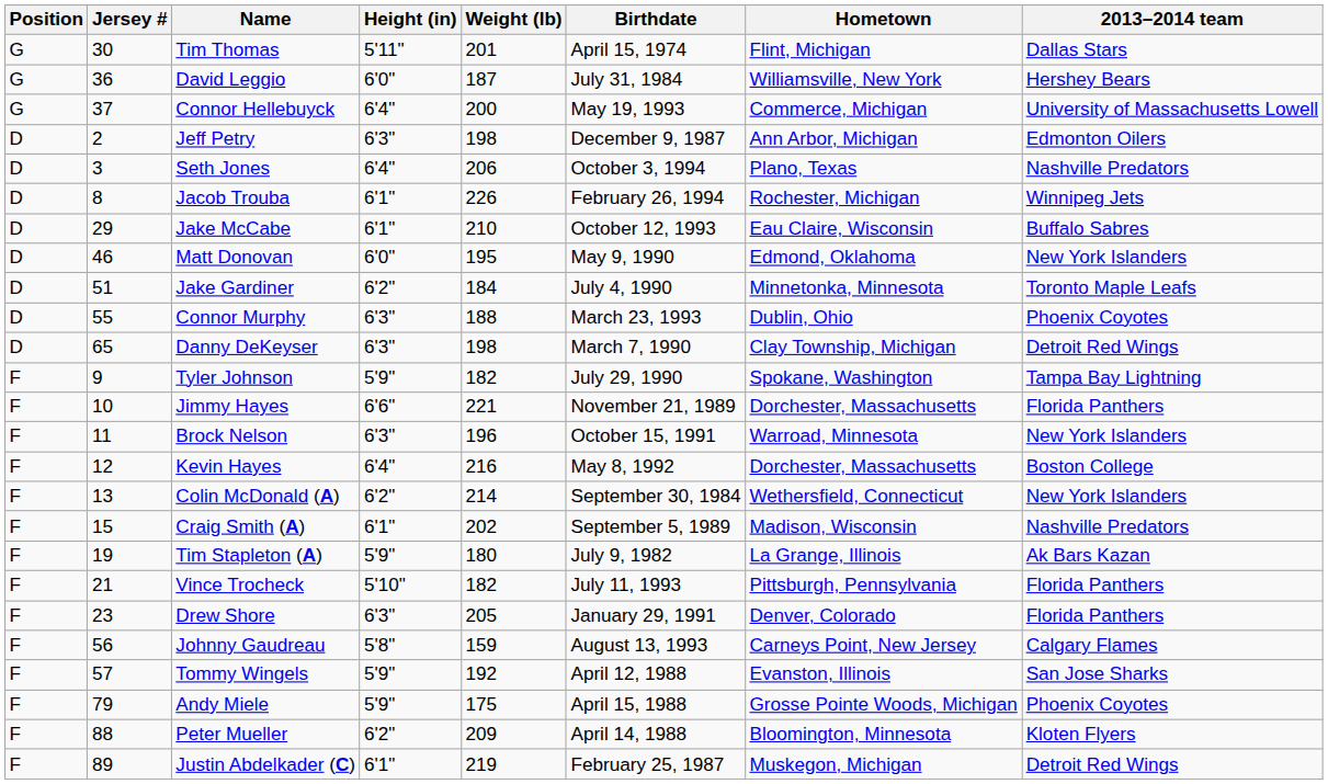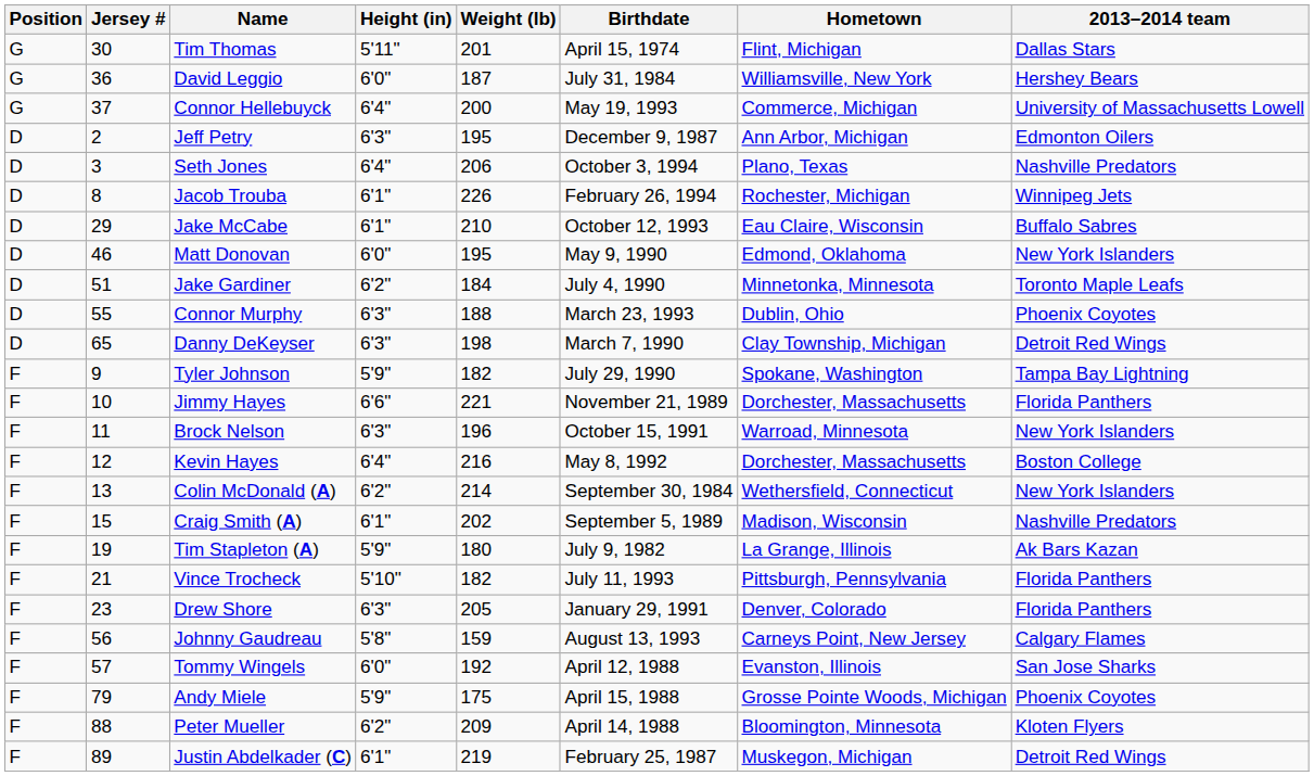Jeff Petry | Weight (lb): 198 -> 195
Tommy Wingels | Height (in): 5'9" -> 6'0"
